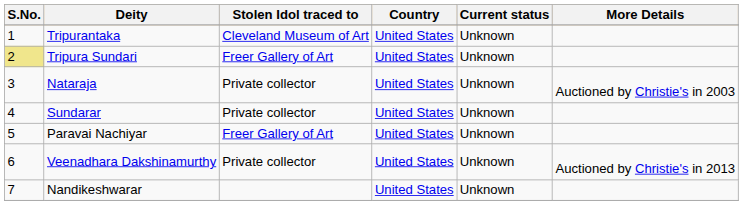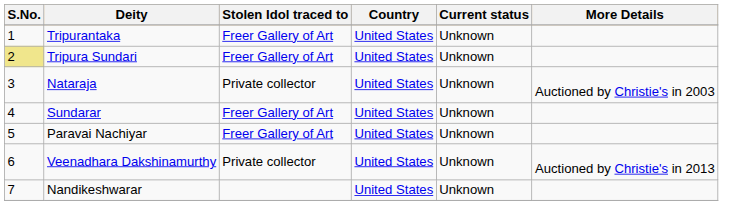Tripurantaka | Stolen Idol traced to: Cleveland Museum of Art -> Freer Gallery of Art
Sundarar | Stolen Idol traced to: Private collector -> Freer Gallery of Art
